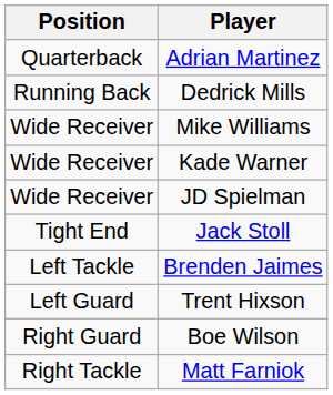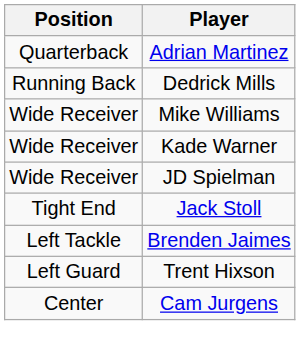+ row: Center | Cam Jurgens
- row: Right Guard | Boe Wilson
- row: Right Tackle | Matt Farniok
